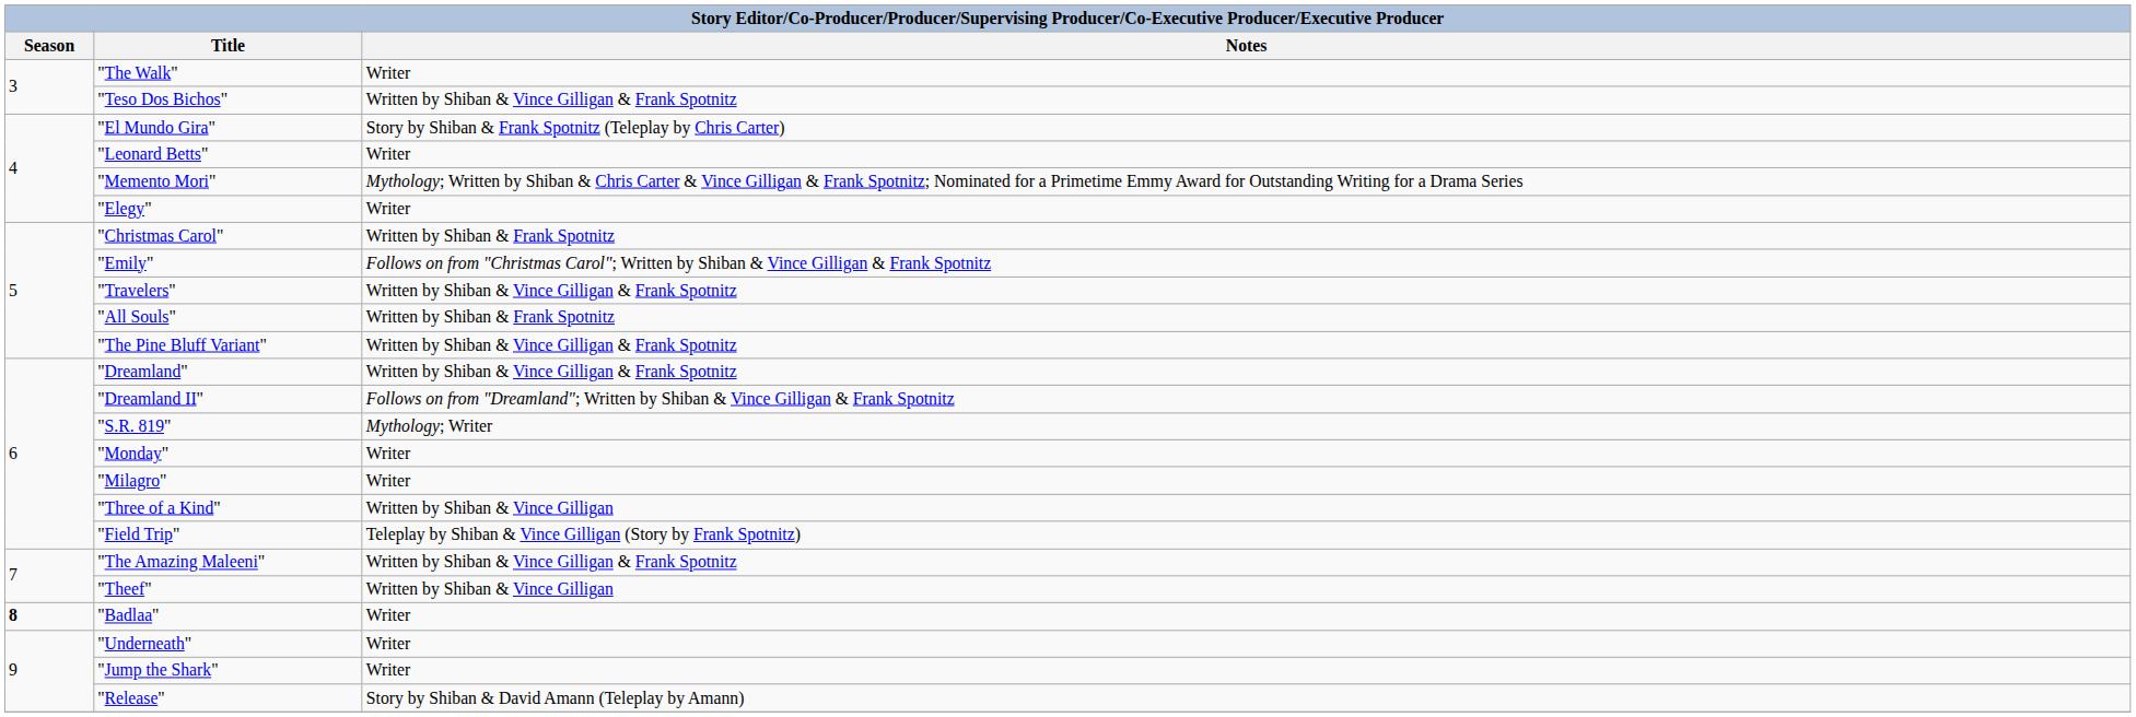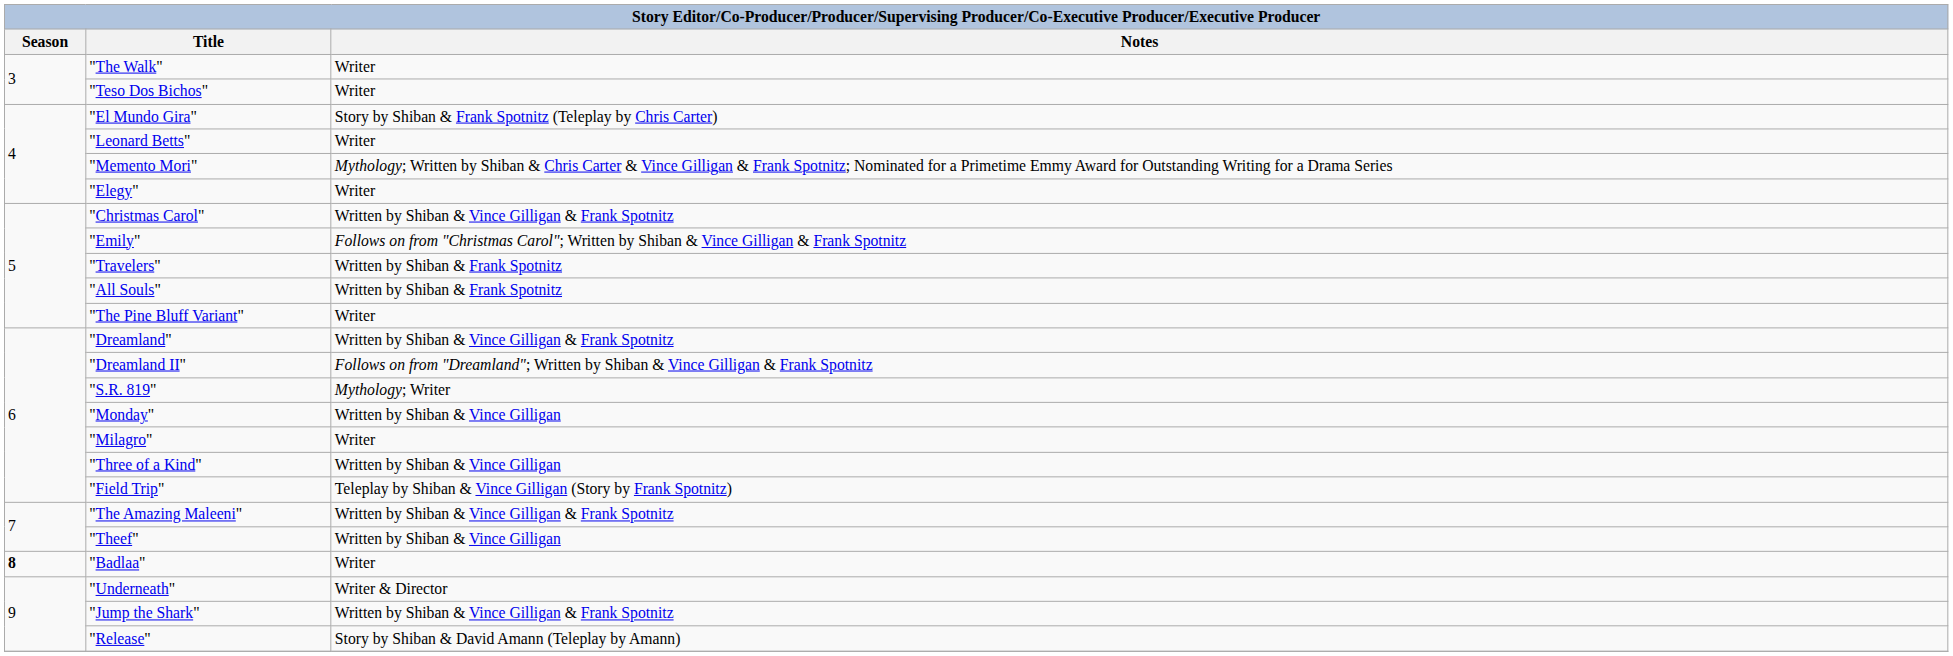"Teso Dos Bichos" | Notes: Written by Shiban & Vince Gilligan & Frank Spotnitz -> Writer
"Christmas Carol" | Notes: Written by Shiban & Frank Spotnitz -> Written by Shiban & Vince Gilligan & Frank Spotnitz
"Travelers" | Notes: Written by Shiban & Vince Gilligan & Frank Spotnitz -> Written by Shiban & Frank Spotnitz
"The Pine Bluff Variant" | Notes: Written by Shiban & Vince Gilligan & Frank Spotnitz -> Writer
"Monday" | Notes: Writer -> Written by Shiban & Vince Gilligan
"Underneath" | Notes: Writer -> Writer & Director
"Jump the Shark" | Notes: Writer -> Written by Shiban & Vince Gilligan & Frank Spotnitz
